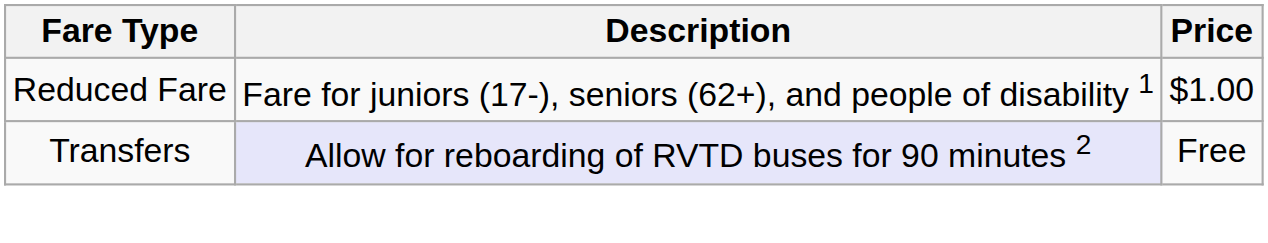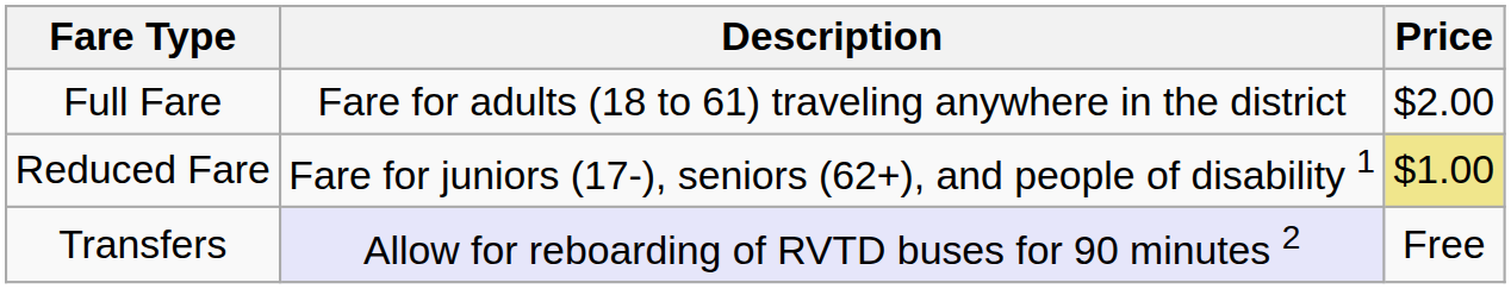+ row: Full Fare | Fare for adults (18 to 61) traveling anywhere in the district | $2.00
Reduced Fare | Price: no background -> khaki background
